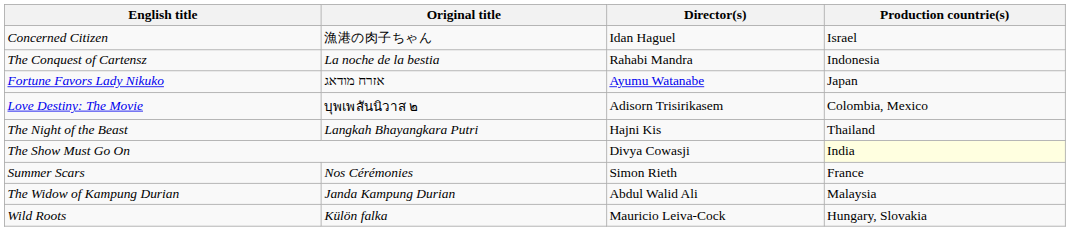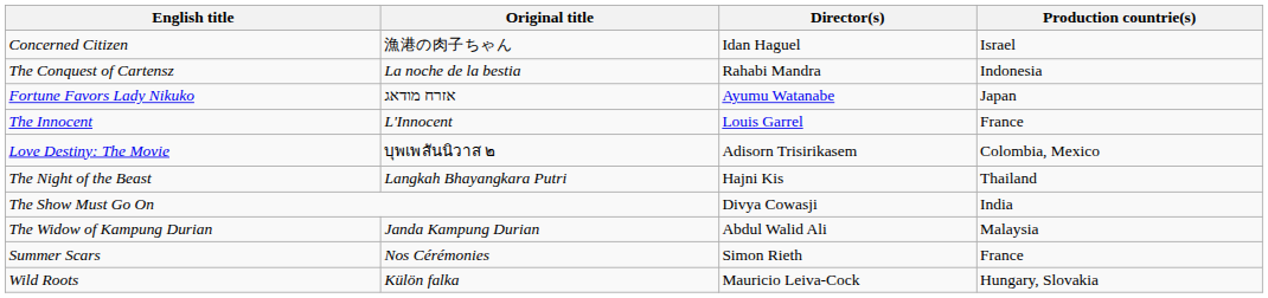+ row: The Innocent | L'Innocent | Louis Garrel | France
The Show Must Go On | Production countrie(s): lightyellow background -> no background
rows swapped: Summer Scars <-> The Widow of Kampung Durian
